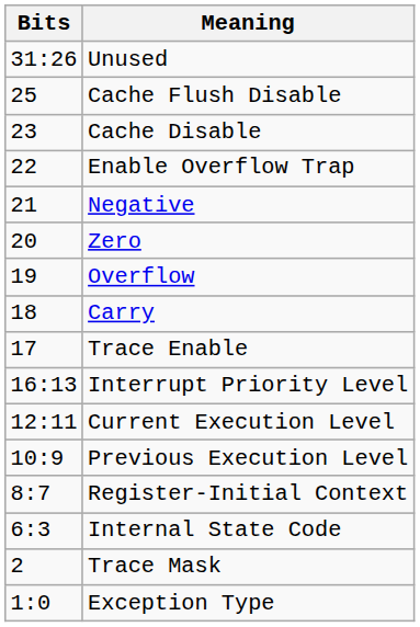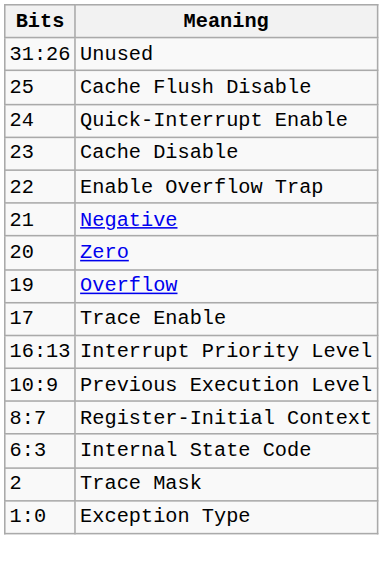+ row: 24 | Quick-Interrupt Enable
- row: 18 | Carry
- row: 12:11 | Current Execution Level
